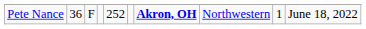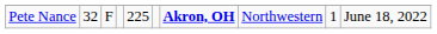Pete Nance | column 2: 36 -> 32
Pete Nance | column 5: 252 -> 225
